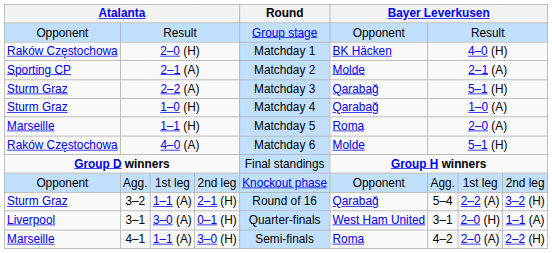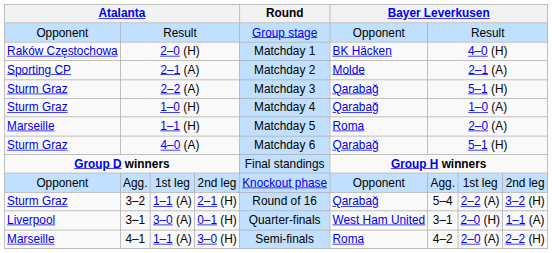4–0 (A) | column 1: Raków Częstochowa -> Sturm Graz
4–0 (A) | column 6: Molde -> Qarabağ
